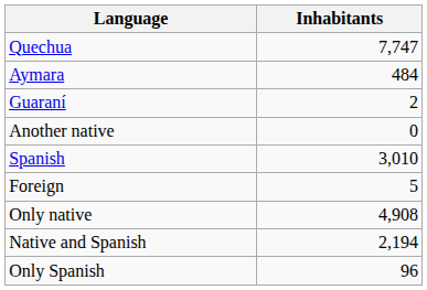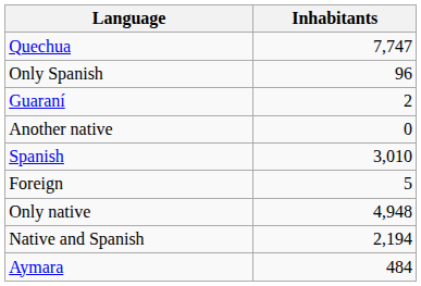rows swapped: Aymara <-> Only Spanish
Only native | Inhabitants: 4,908 -> 4,948
